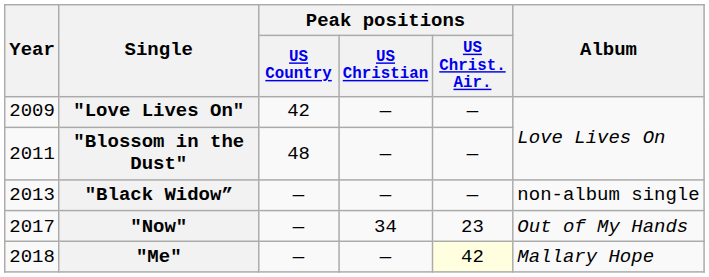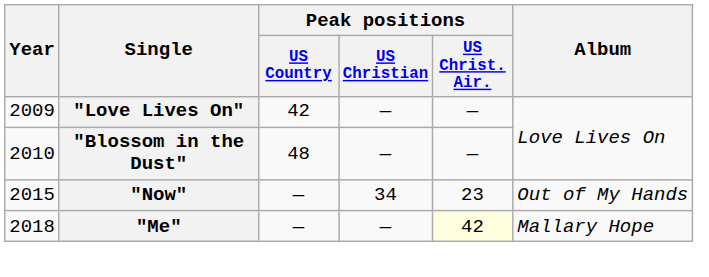"Blossom in the Dust" | Year: 2011 -> 2010
- row: 2013 | "Black Widow” | — | — | — | non-album single
"Now" | Year: 2017 -> 2015
